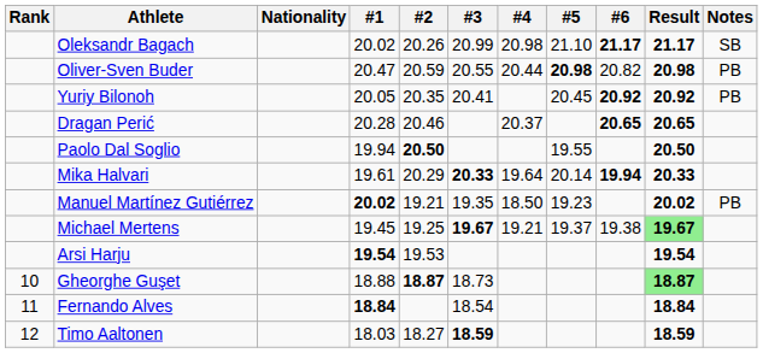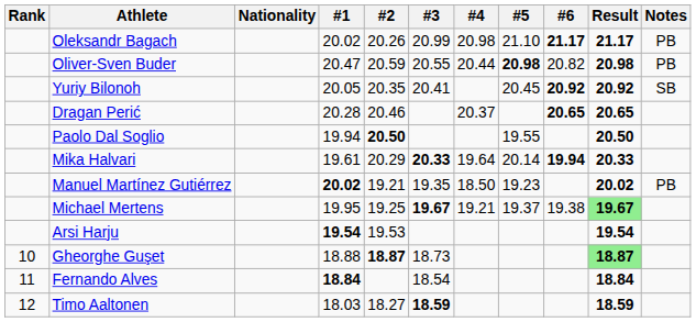Oleksandr Bagach | Notes: SB -> PB
Yuriy Bilonoh | Notes: PB -> SB
Michael Mertens | #1: 19.45 -> 19.95
